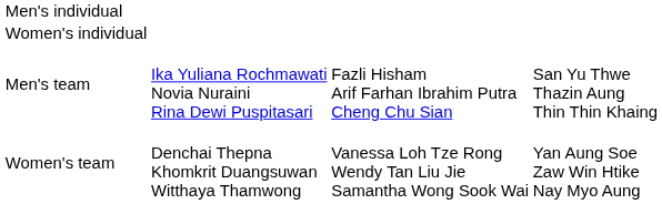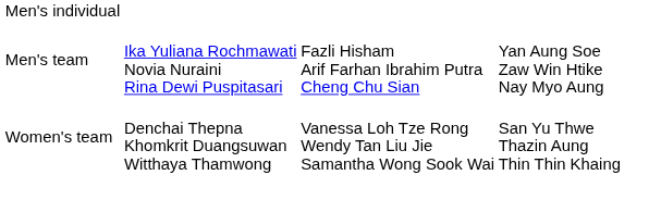- row: Women's individual
Men's team | column 4: San Yu Thwe Thazin Aung Thin Thin Khaing -> Yan Aung Soe Zaw Win Htike Nay Myo Aung
Women's team | column 4: Yan Aung Soe Zaw Win Htike Nay Myo Aung -> San Yu Thwe Thazin Aung Thin Thin Khaing
